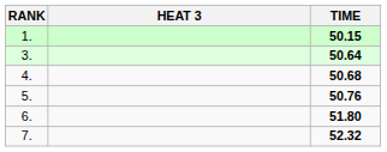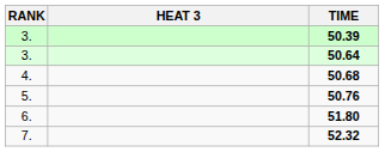- row: 1. | 50.15
+ row: 3. | 50.39
